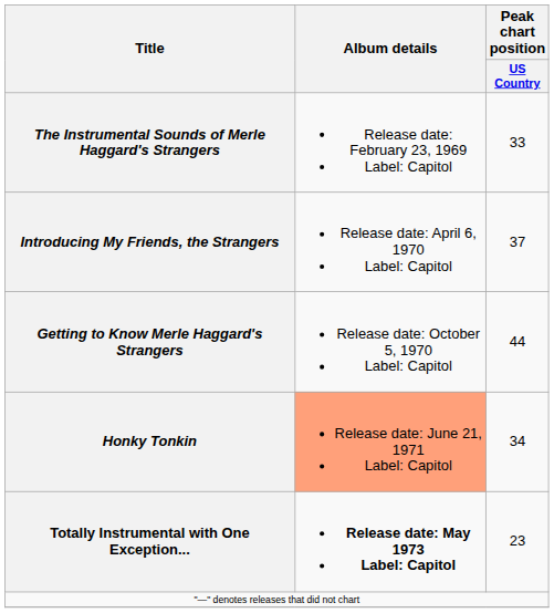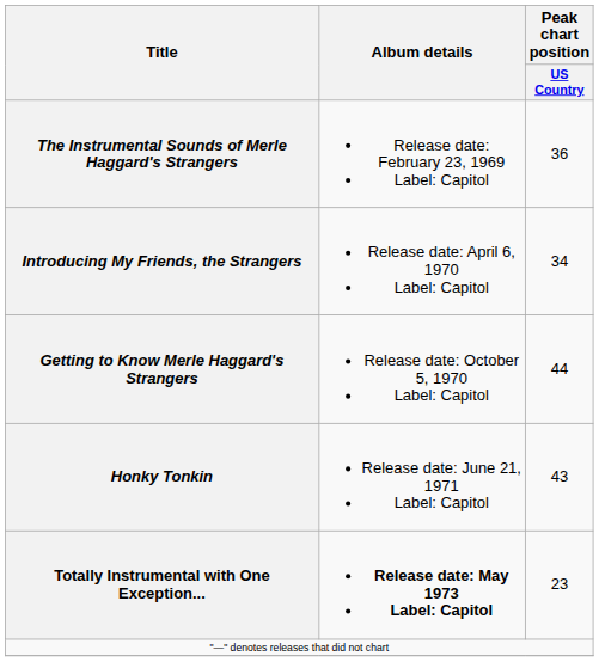The Instrumental Sounds of Merle Haggard's Strangers | Peak chart position / US Country: 33 -> 36
Introducing My Friends, the Strangers | Peak chart position / US Country: 37 -> 34
Honky Tonkin | Album details: lightsalmon background -> no background
Honky Tonkin | Peak chart position / US Country: 34 -> 43
